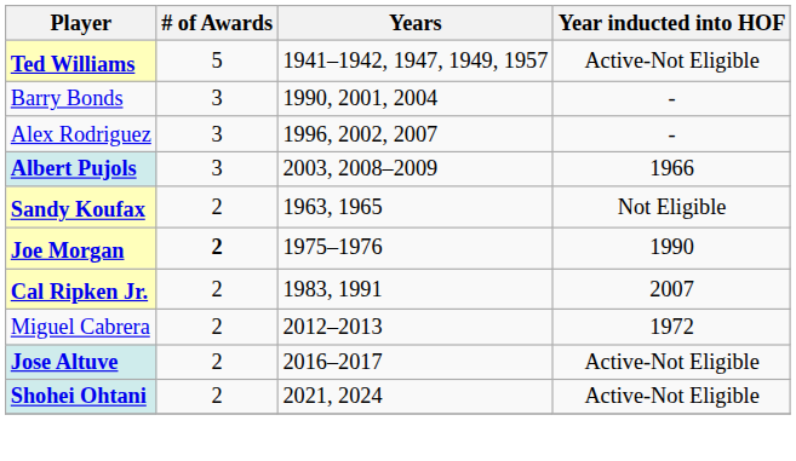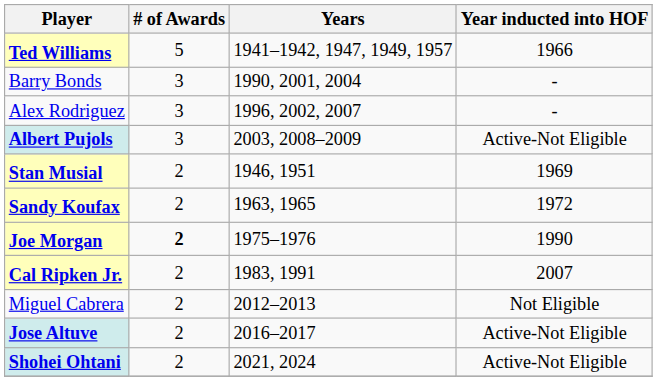Ted Williams | Year inducted into HOF: Active-Not Eligible -> 1966
Albert Pujols | Year inducted into HOF: 1966 -> Active-Not Eligible
+ row: Stan Musial | 2 | 1946, 1951 | 1969
Sandy Koufax | Year inducted into HOF: Not Eligible -> 1972
Miguel Cabrera | Year inducted into HOF: 1972 -> Not Eligible
